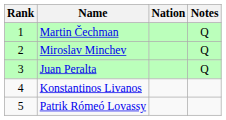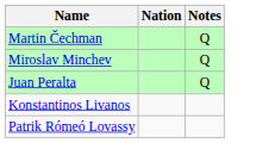- column: Rank | 1 | 2 | 3 | 4 | 5
